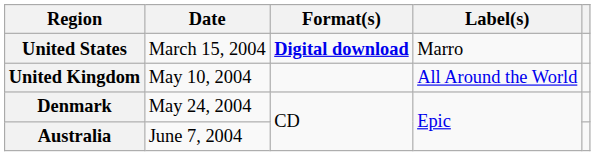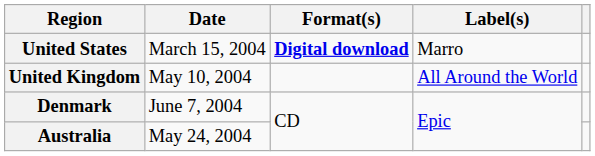Denmark | Date: May 24, 2004 -> June 7, 2004
Australia | Date: June 7, 2004 -> May 24, 2004
